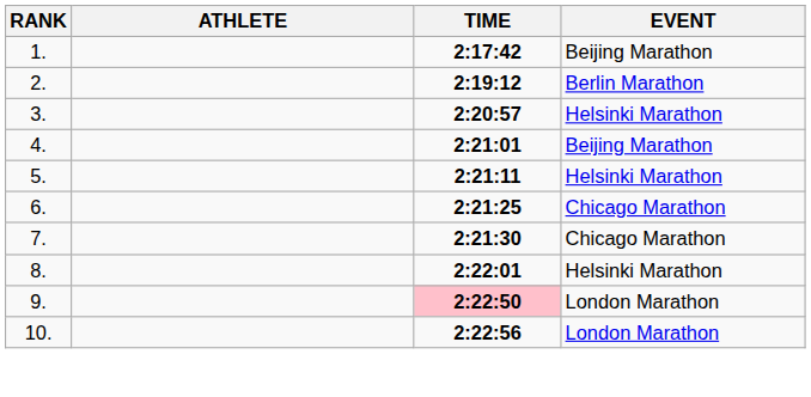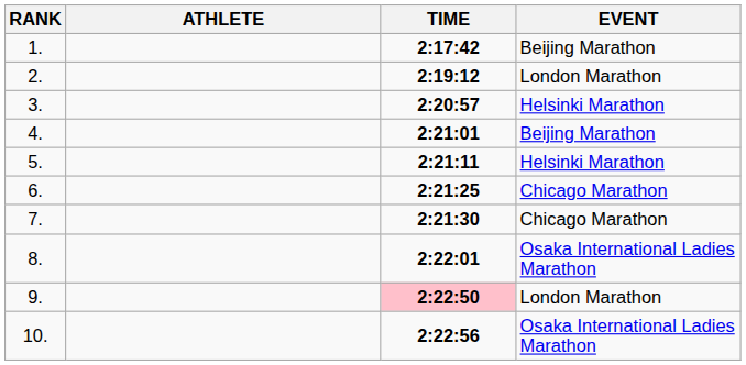2. | EVENT: Berlin Marathon -> London Marathon
8. | EVENT: Helsinki Marathon -> Osaka International Ladies Marathon
10. | EVENT: London Marathon -> Osaka International Ladies Marathon
